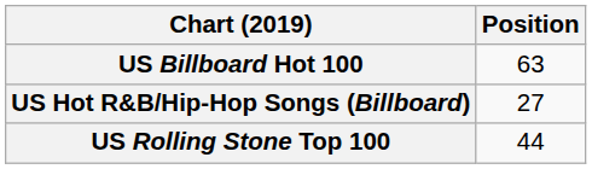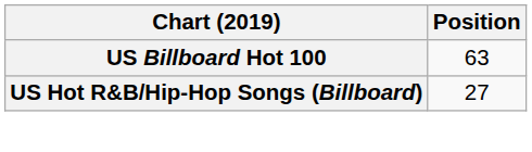- row: US Rolling Stone Top 100 | 44
